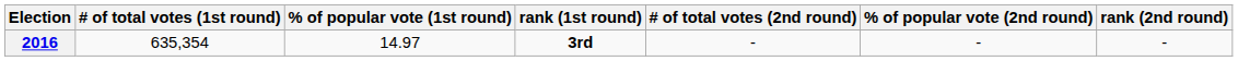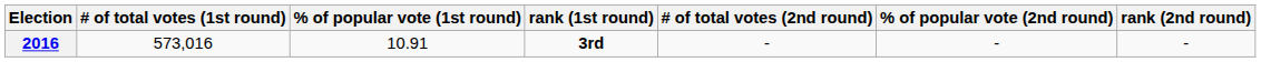2016 | # of total votes (1st round): 635,354 -> 573,016
2016 | % of popular vote (1st round): 14.97 -> 10.91
